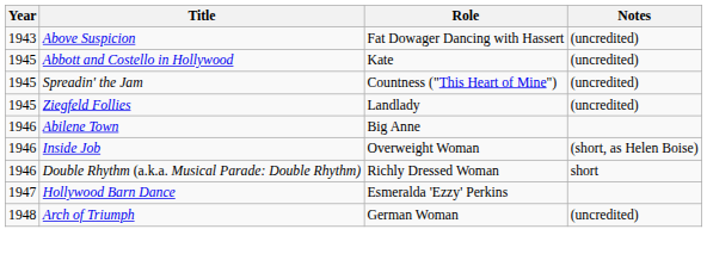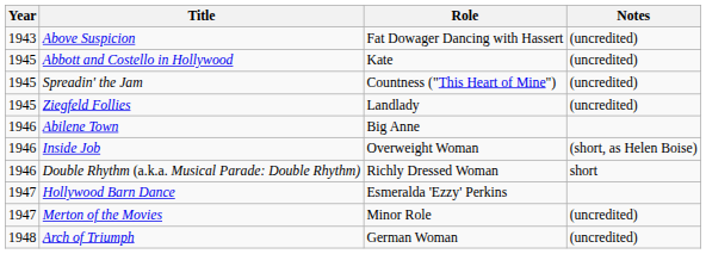+ row: 1947 | Merton of the Movies | Minor Role | (uncredited)
